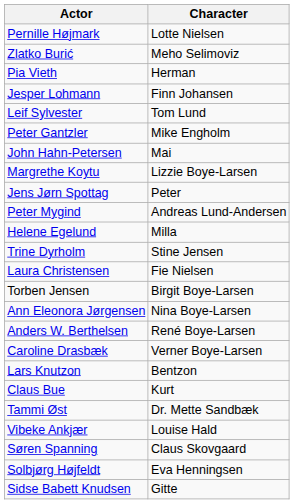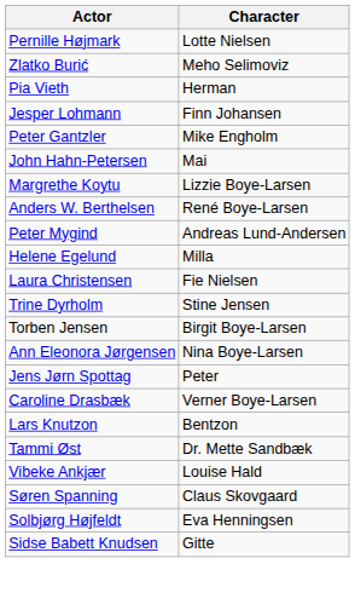- row: Leif Sylvester | Tom Lund
rows swapped: Anders W. Berthelsen <-> Jens Jørn Spottag
rows swapped: Trine Dyrholm <-> Laura Christensen
- row: Claus Bue | Kurt
